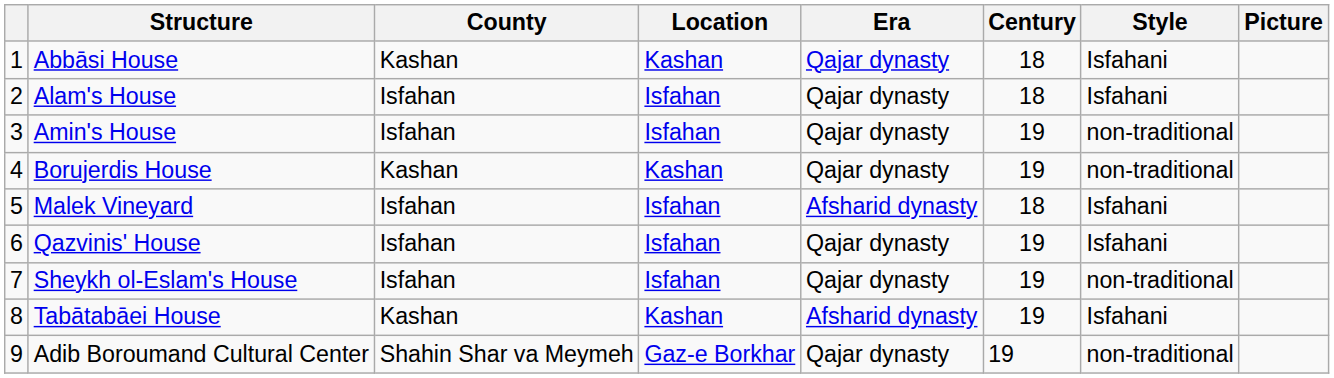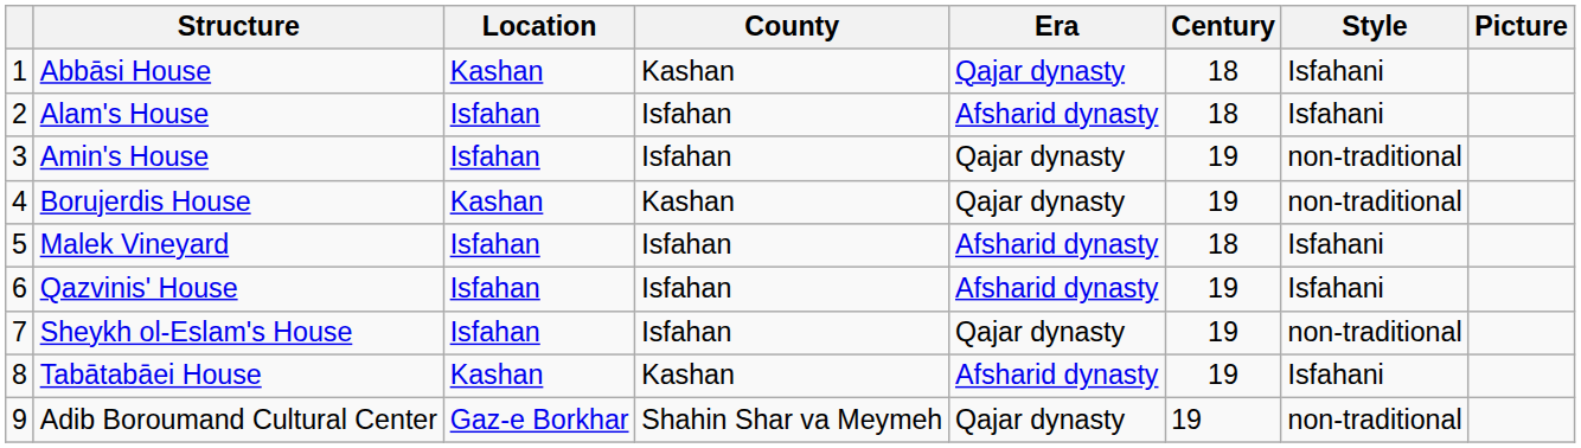columns swapped: Location <-> County
Alam's House | Era: Qajar dynasty -> Afsharid dynasty
Qazvinis' House | Era: Qajar dynasty -> Afsharid dynasty
